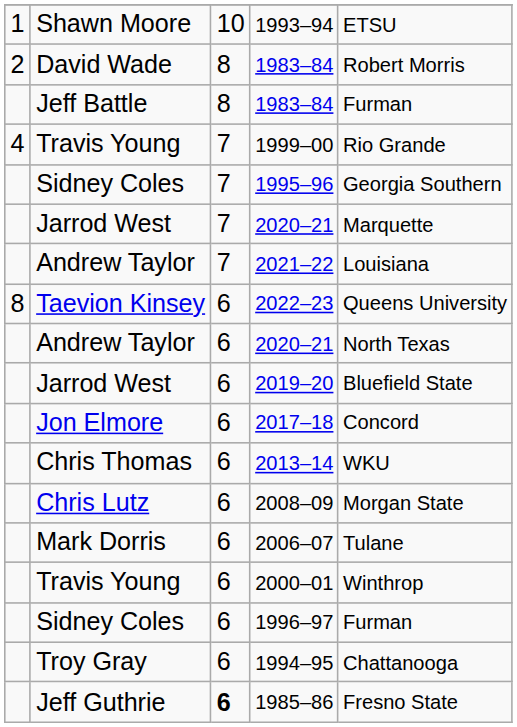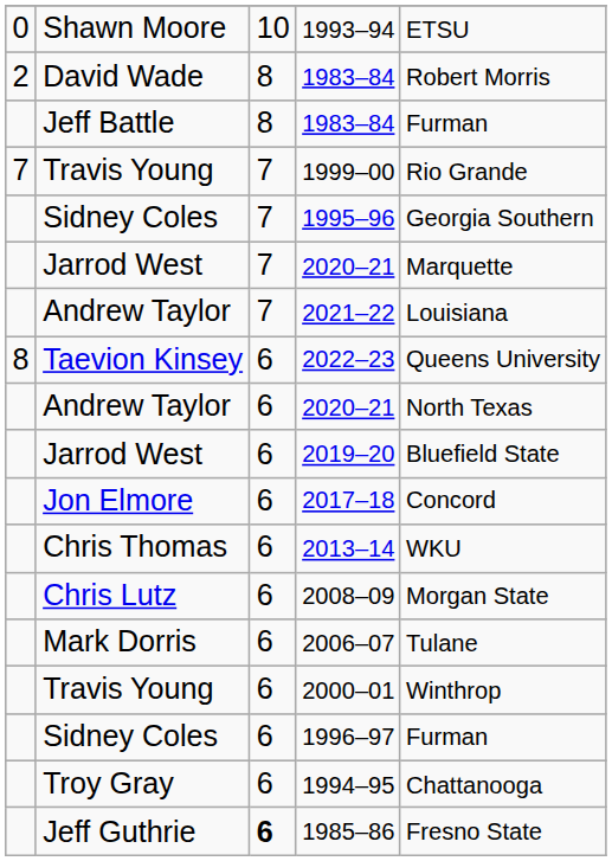1993–94 | column 1: 1 -> 0
1999–00 | column 1: 4 -> 7
